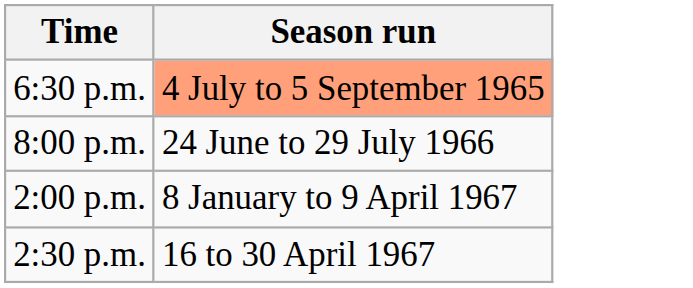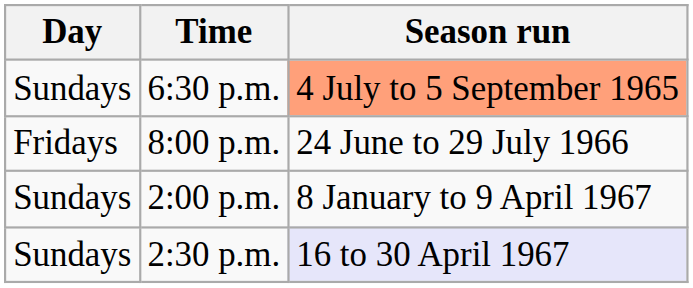+ column: Day | Sundays | Fridays | Sundays | Sundays
2:30 p.m. | Season run: no background -> lavender background
